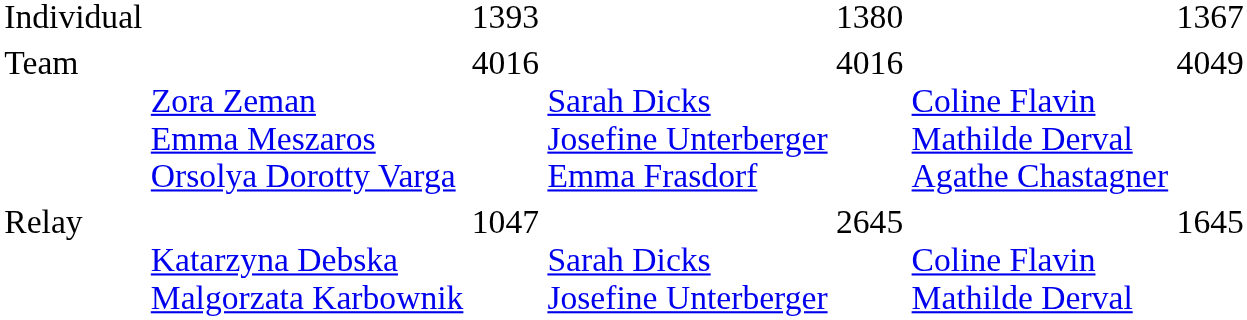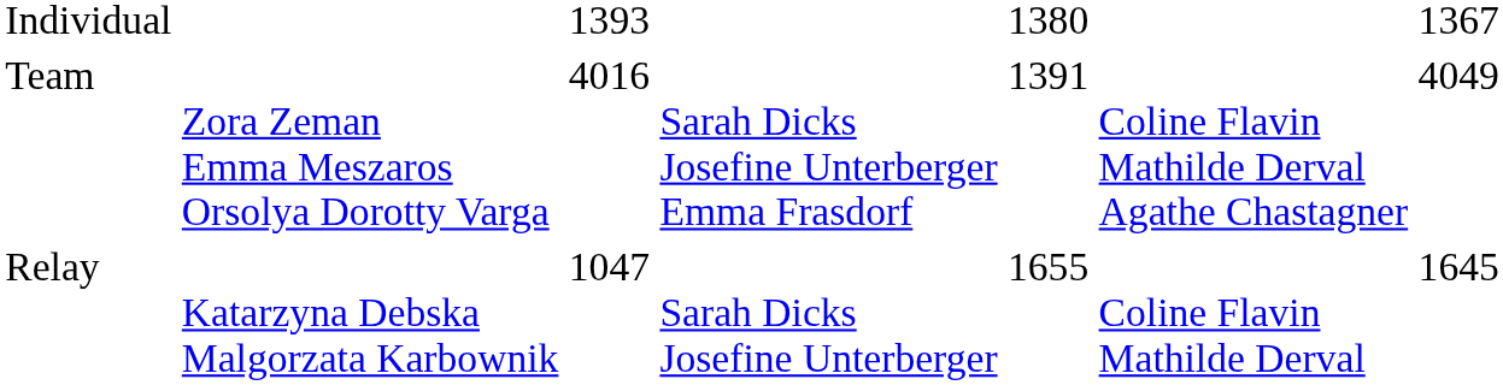Team | column 5: 4016 -> 1391
Relay | column 5: 2645 -> 1655
